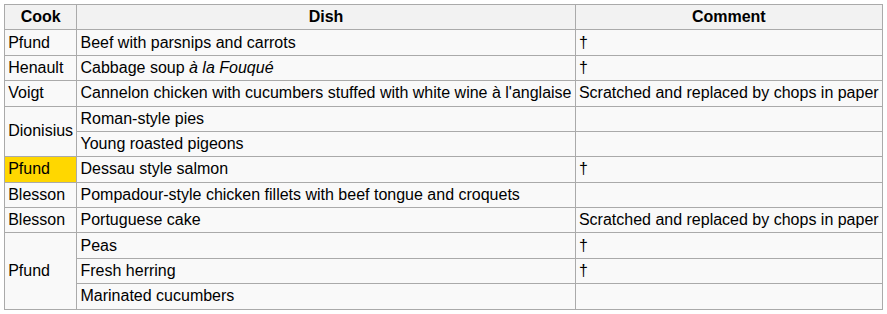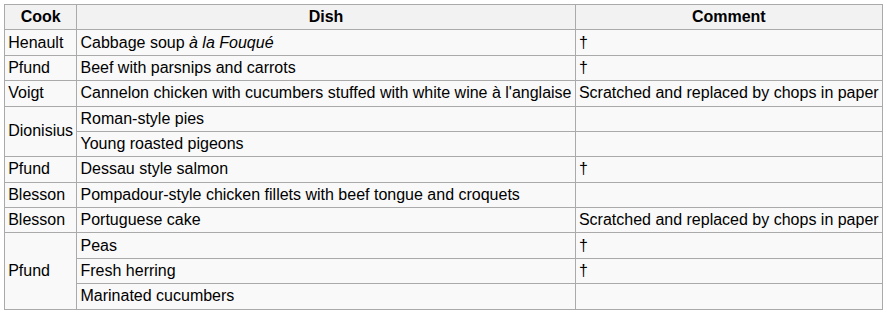rows swapped: Cabbage soup à la Fouqué <-> Beef with parsnips and carrots
Dessau style salmon | Cook: gold background -> no background
